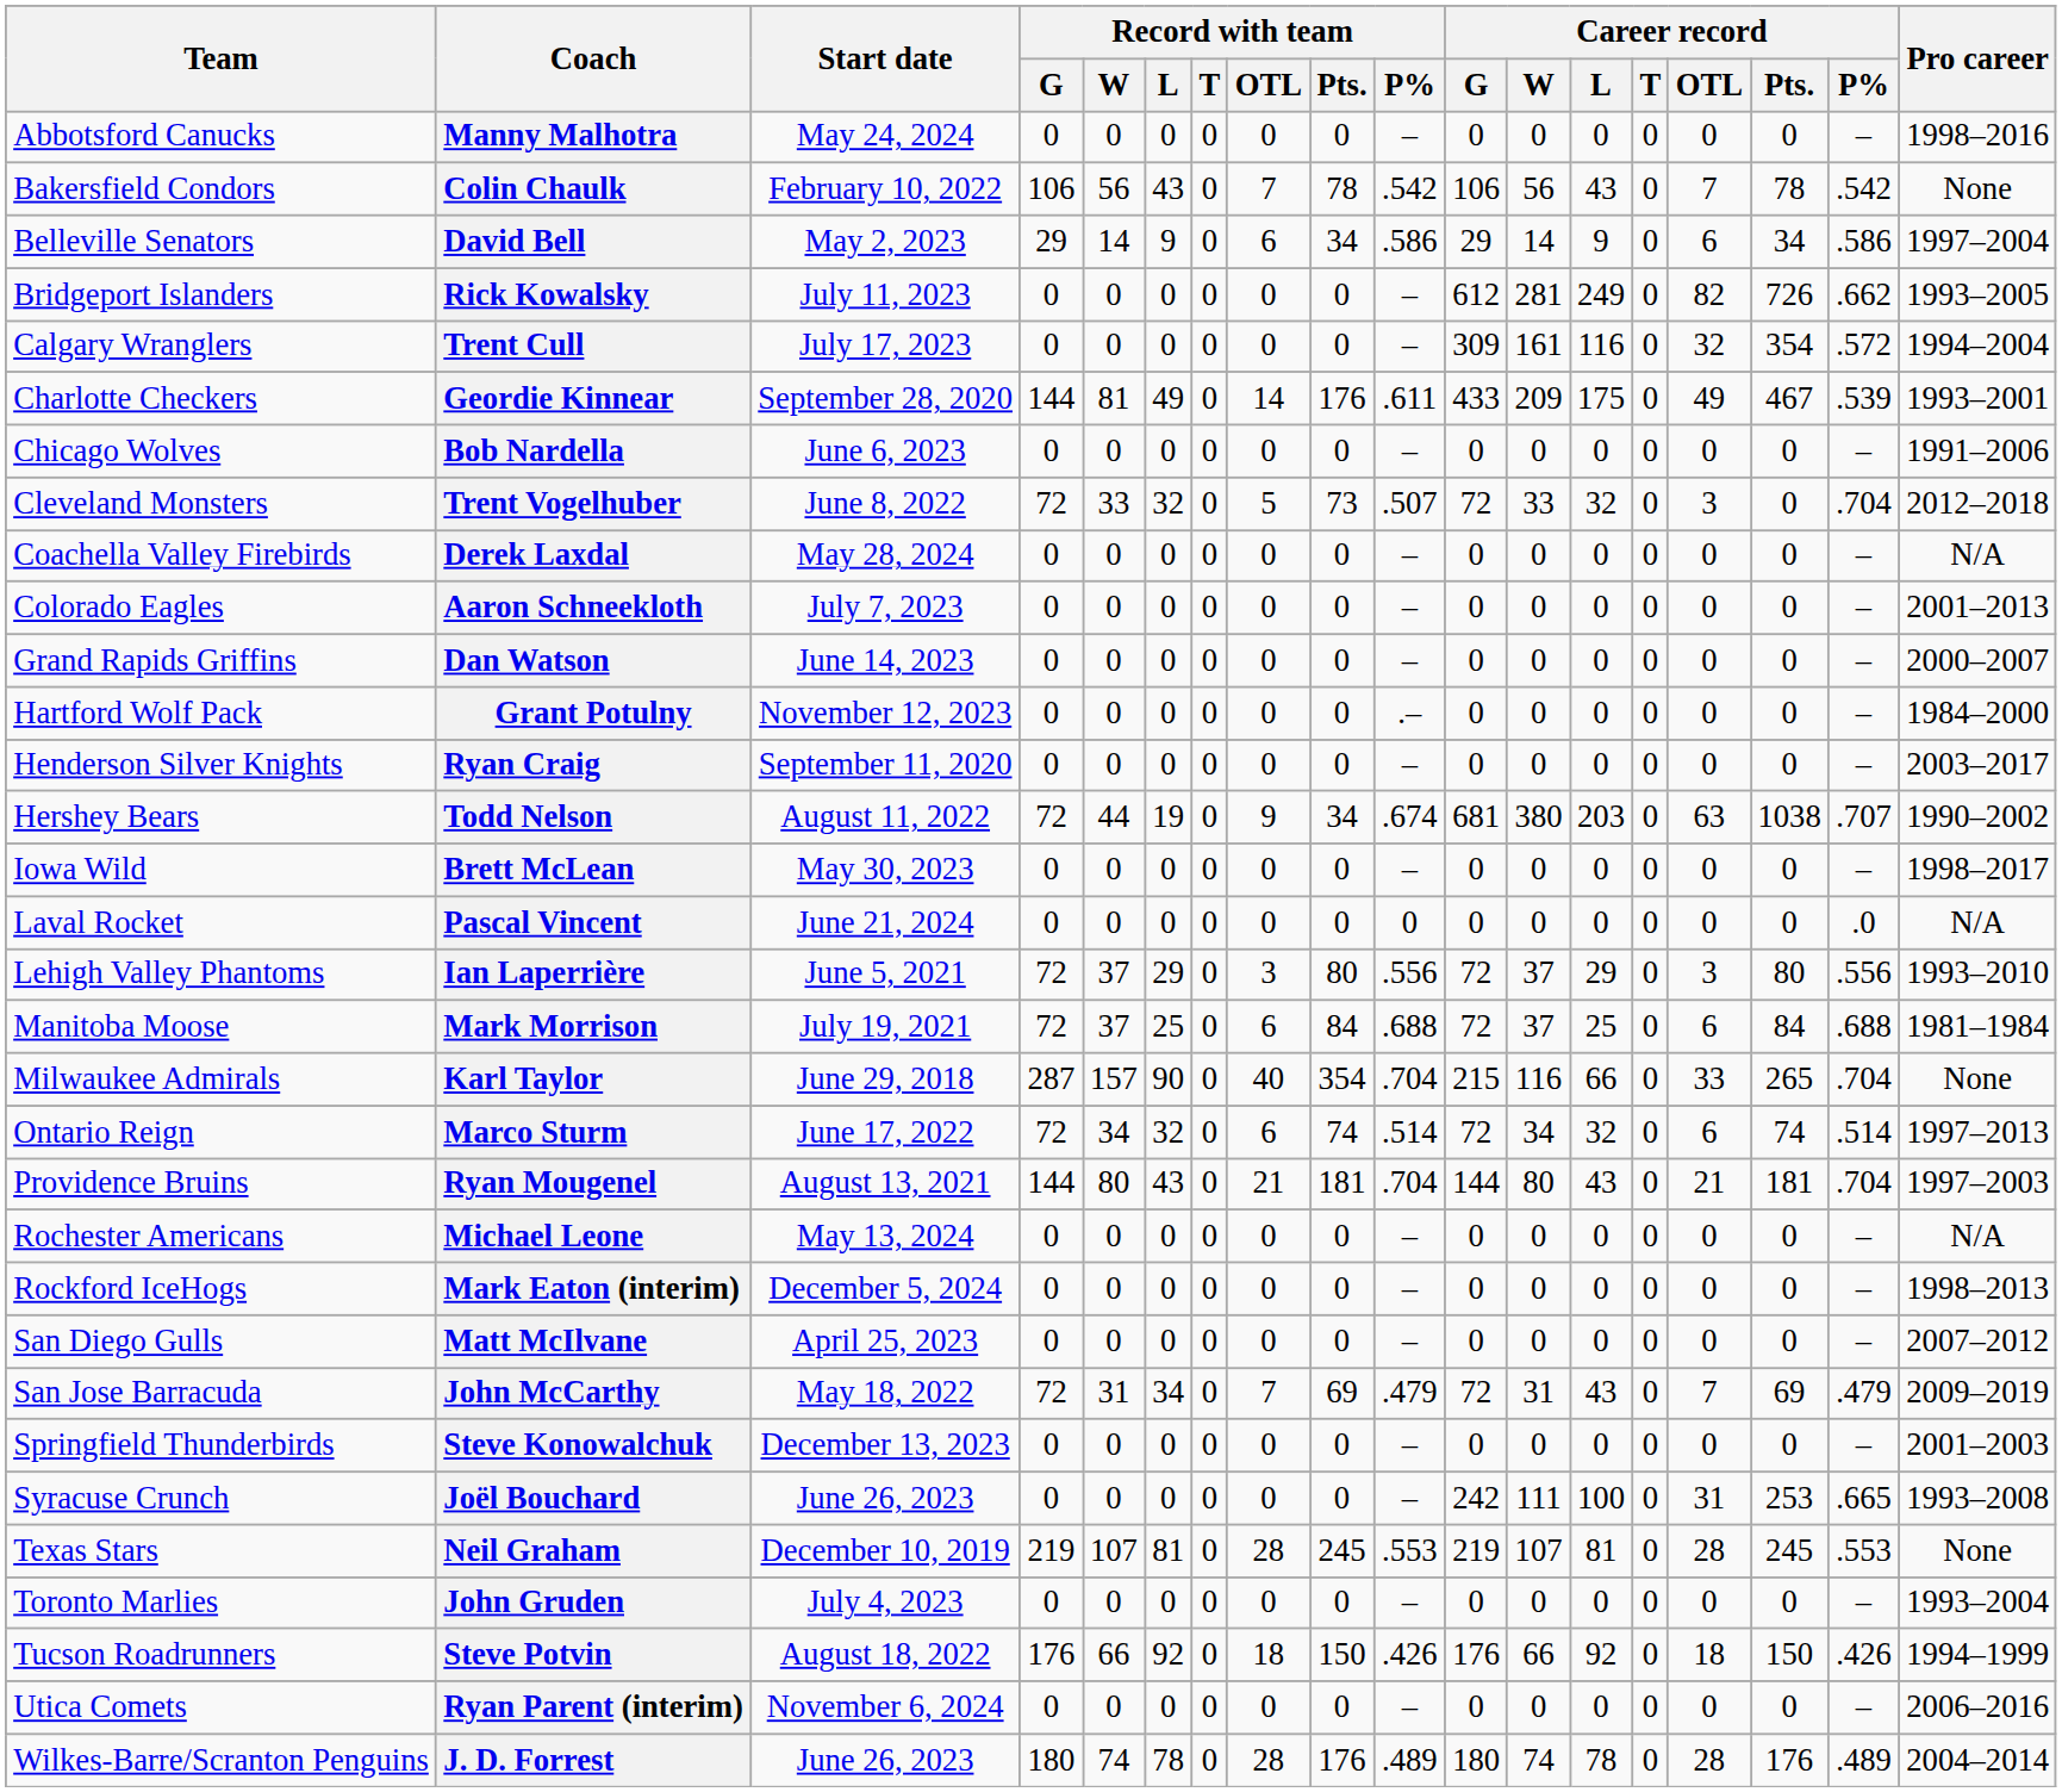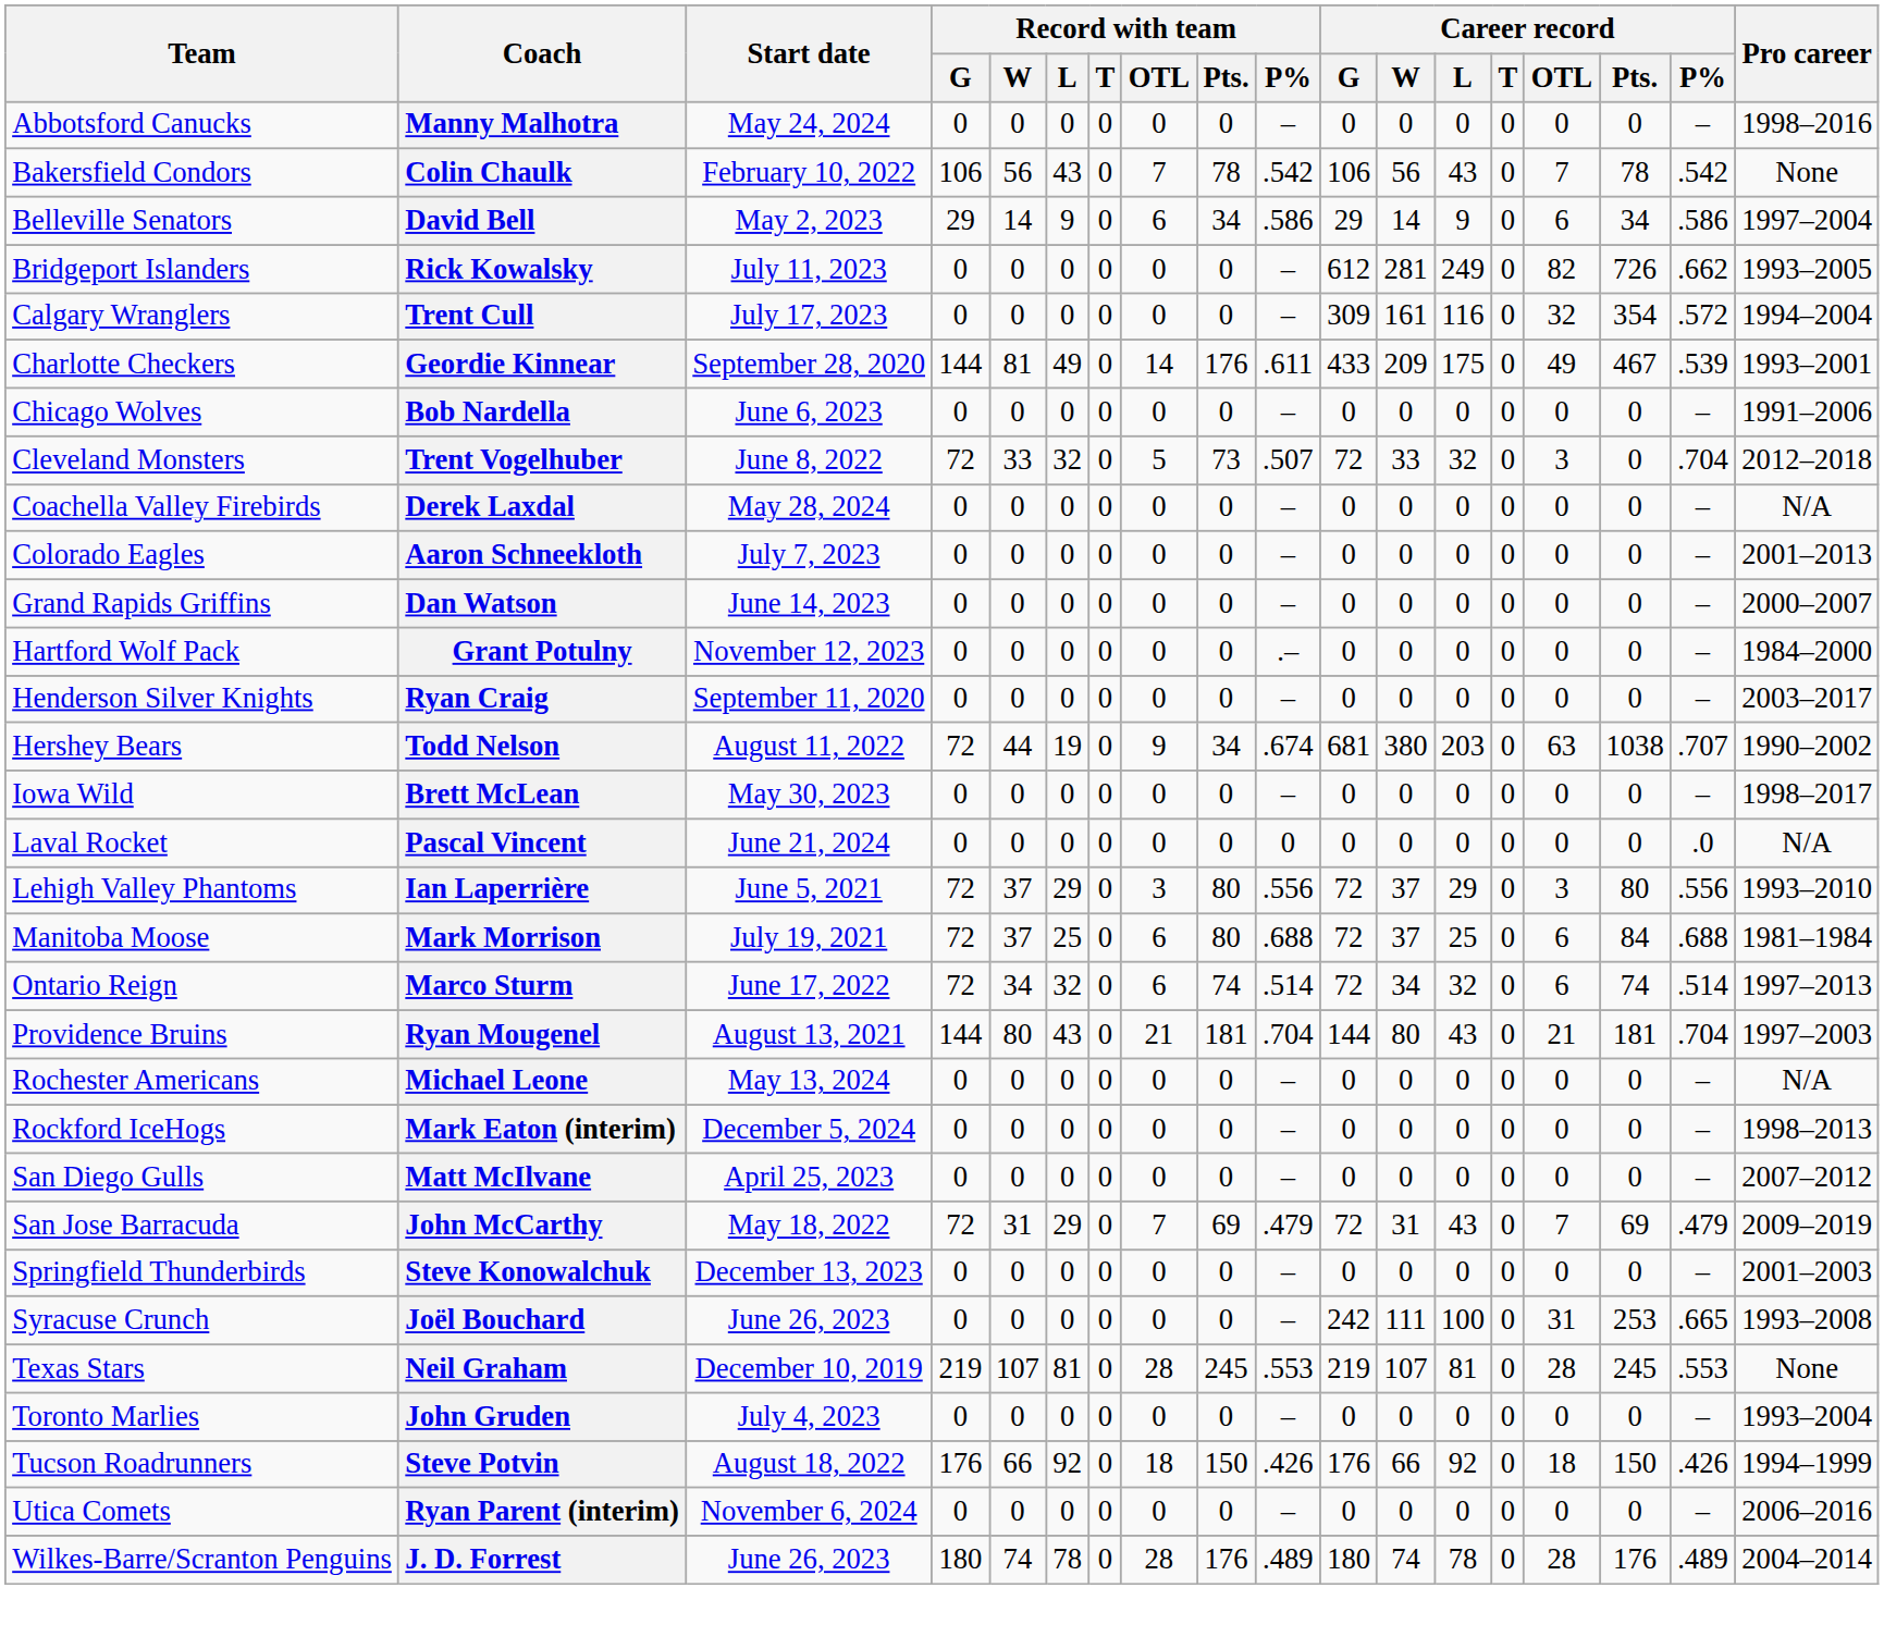Mark Morrison | Record with team / Pts.: 84 -> 80
- row: Milwaukee Admirals | Karl Taylor | June 29, 2018 | 287 | 157 | 90 | 0 | 40 | 354 | .704 | 215 | 116 | 66 | 0 | 33 | 265 | .704 | None
John McCarthy | Record with team / L: 34 -> 29
